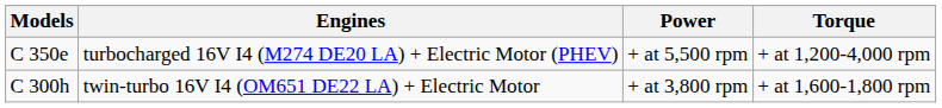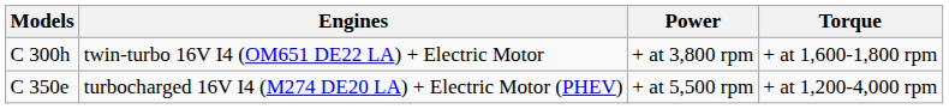rows swapped: C 300h <-> C 350e
